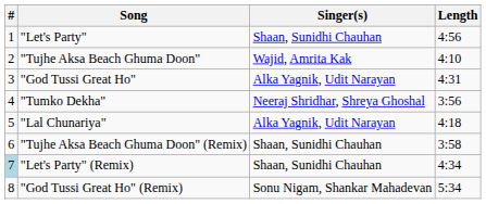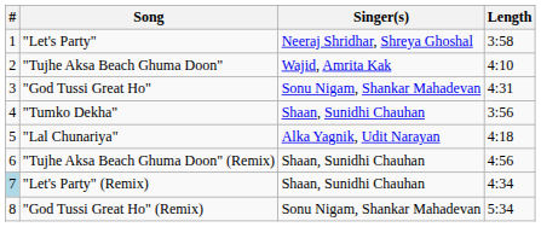"Let's Party" | Singer(s): Shaan, Sunidhi Chauhan -> Neeraj Shridhar, Shreya Ghoshal
"Let's Party" | Length: 4:56 -> 3:58
"God Tussi Great Ho" | Singer(s): Alka Yagnik, Udit Narayan -> Sonu Nigam, Shankar Mahadevan
"Tumko Dekha" | Singer(s): Neeraj Shridhar, Shreya Ghoshal -> Shaan, Sunidhi Chauhan
"Tujhe Aksa Beach Ghuma Doon" (Remix) | Length: 3:58 -> 4:56
